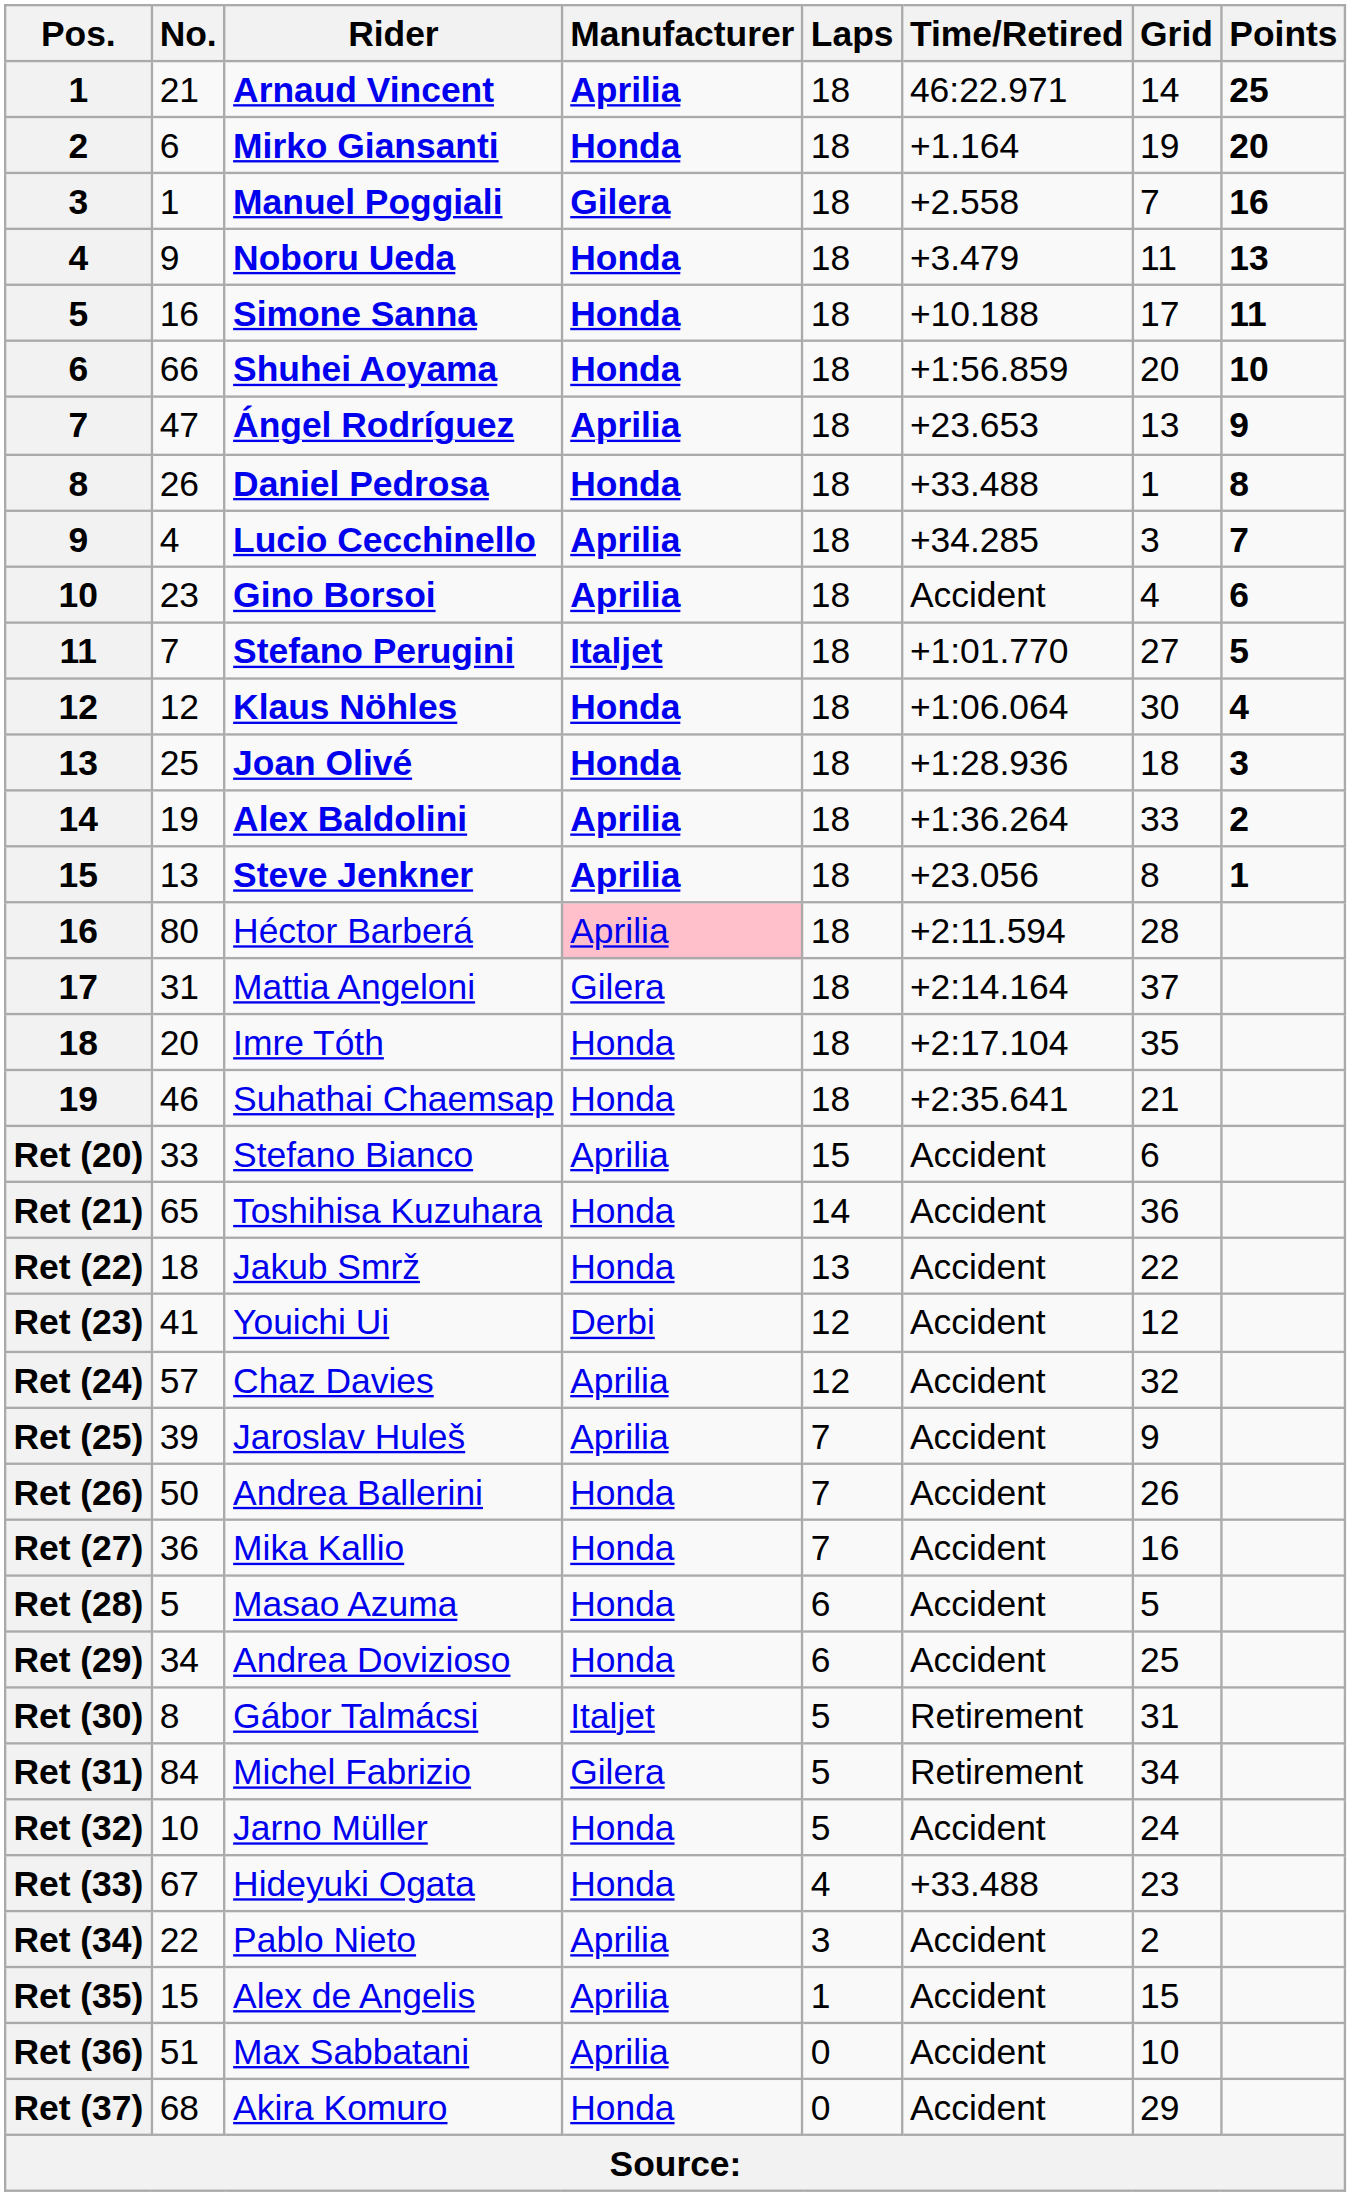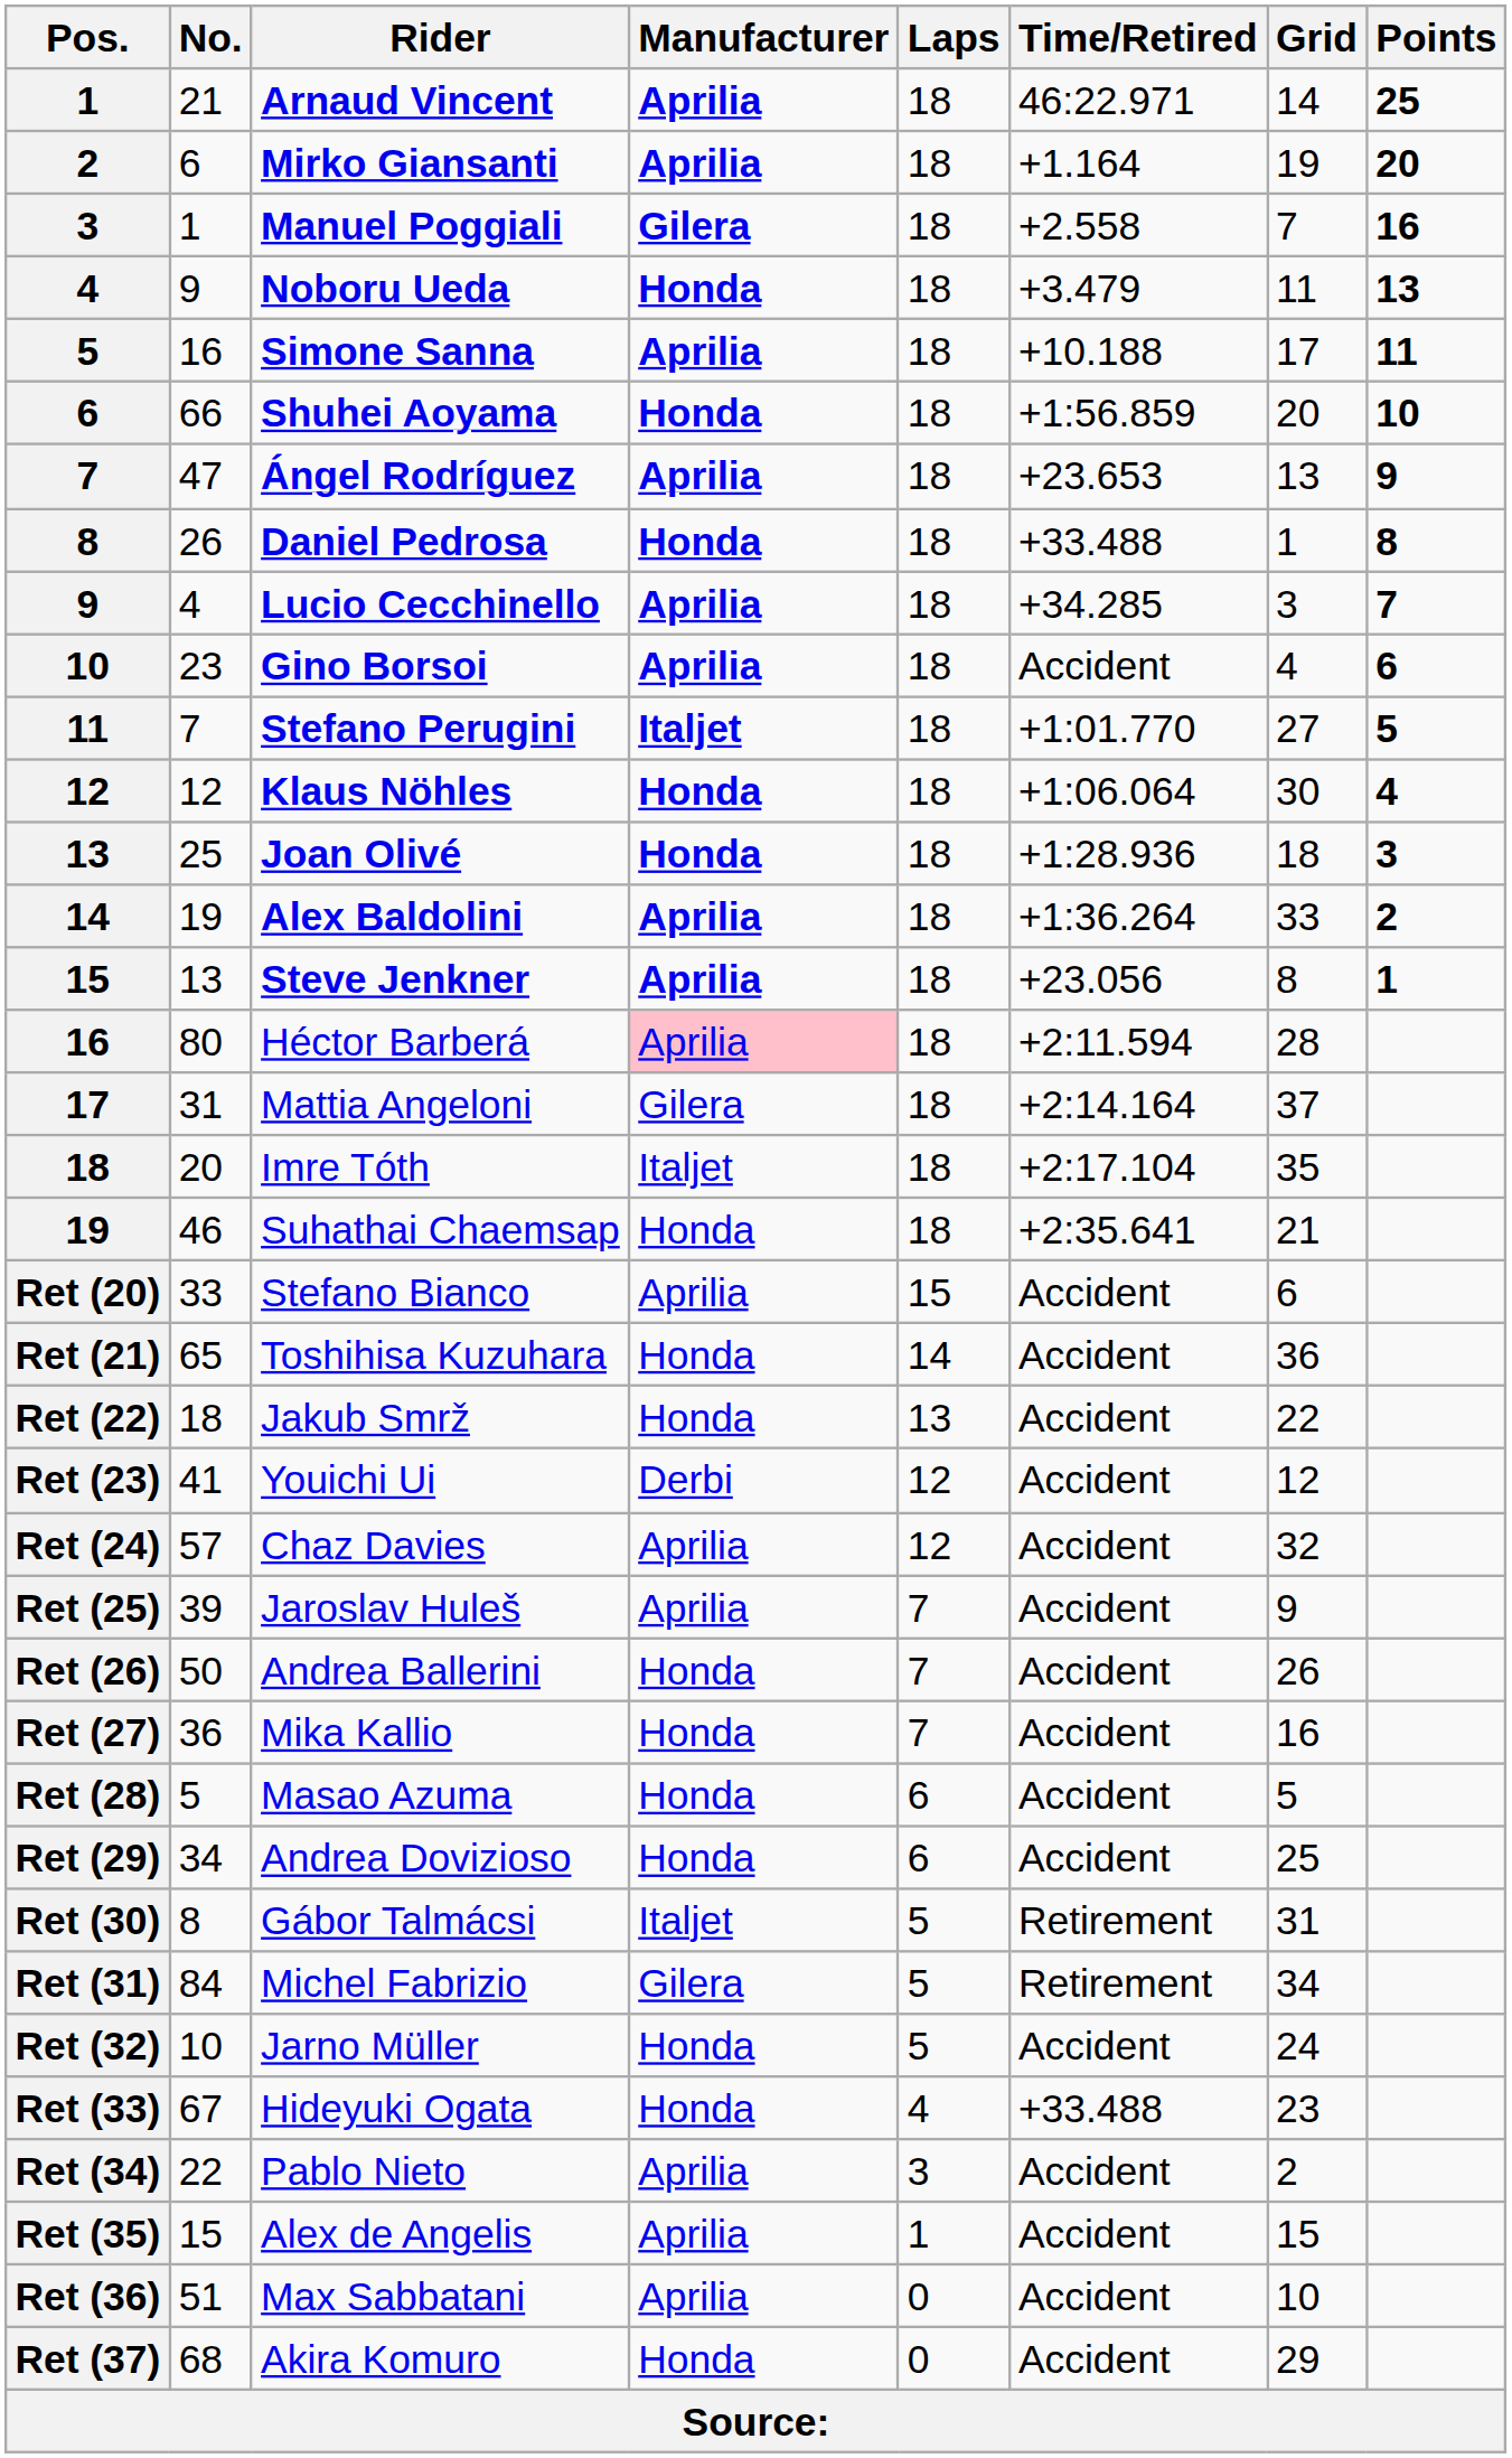Mirko Giansanti | Manufacturer: Honda -> Aprilia
Simone Sanna | Manufacturer: Honda -> Aprilia
Imre Tóth | Manufacturer: Honda -> Italjet
